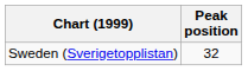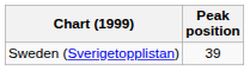Sweden (Sverigetopplistan) | Peak position: 32 -> 39
